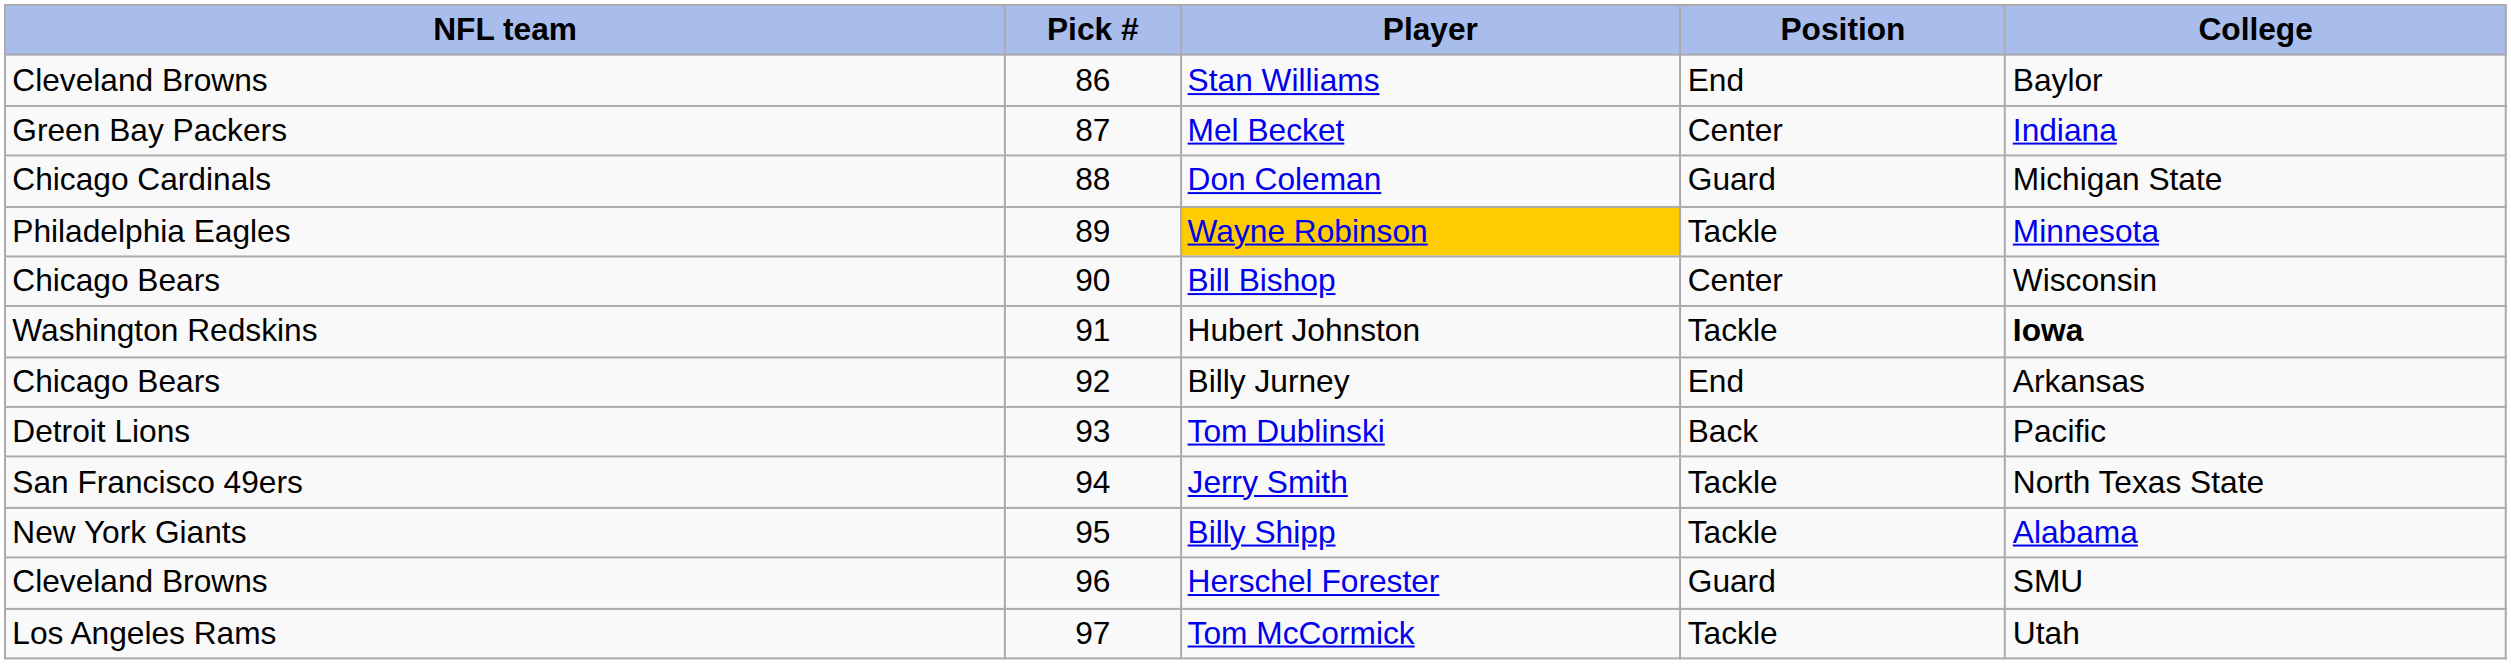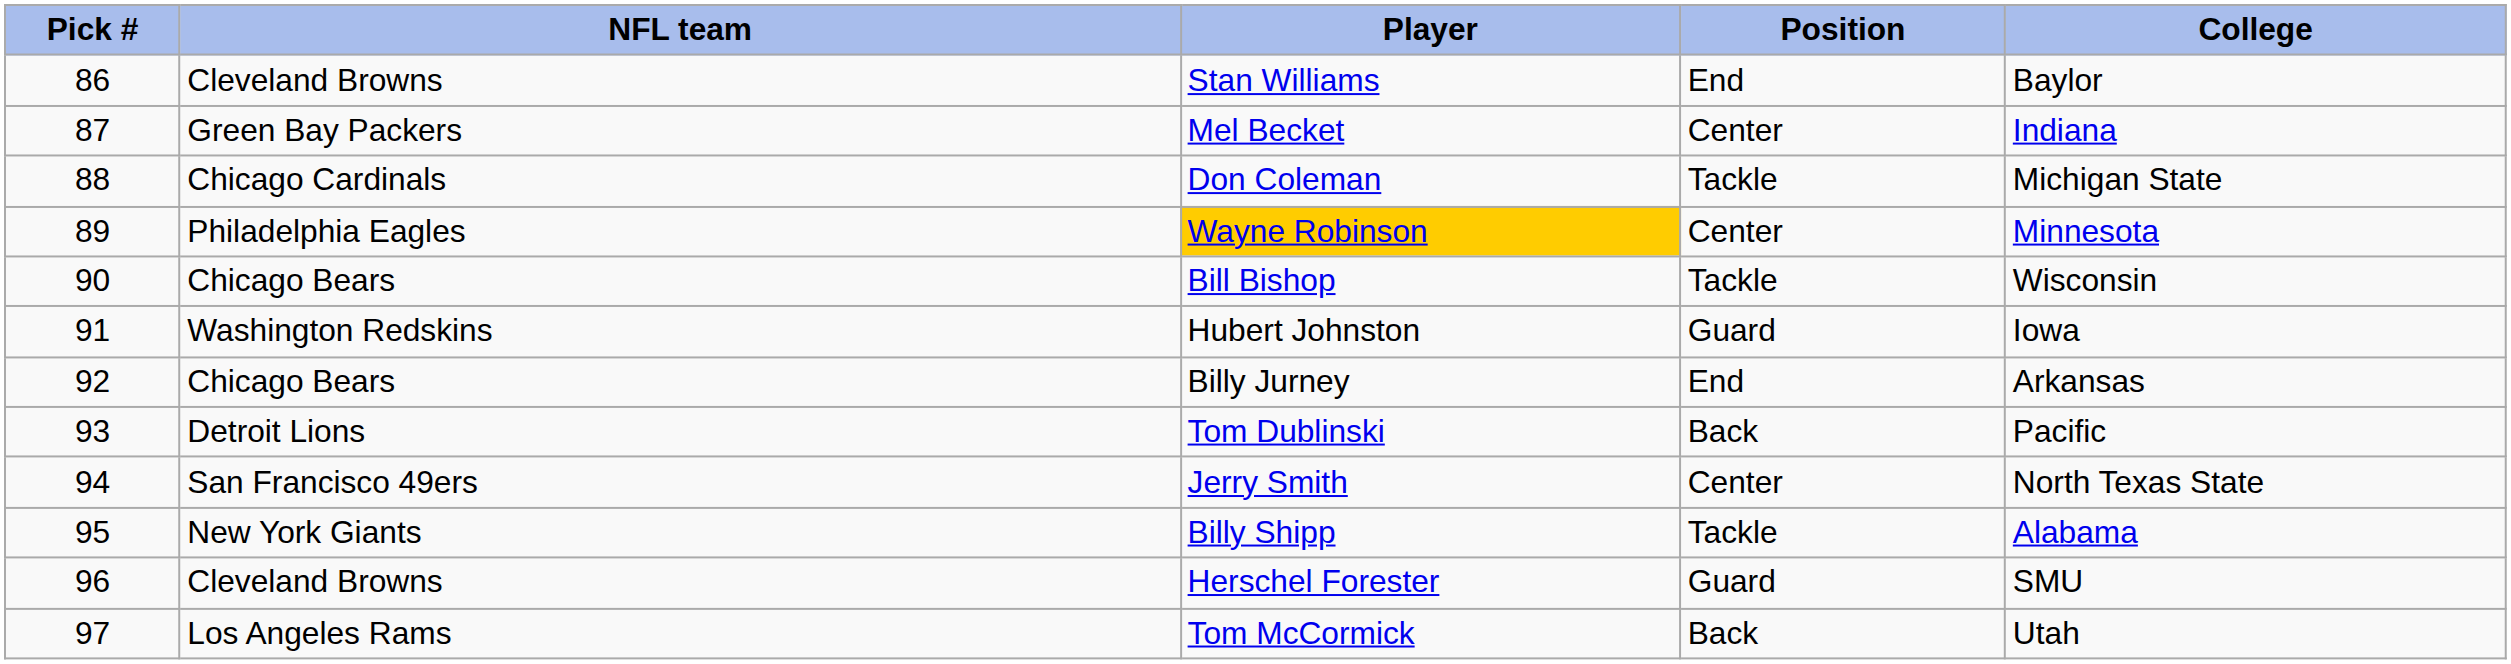columns swapped: Pick # <-> NFL team
Don Coleman | Position: Guard -> Tackle
Wayne Robinson | Position: Tackle -> Center
Bill Bishop | Position: Center -> Tackle
Hubert Johnston | Position: Tackle -> Guard
Hubert Johnston | College: bold -> normal
Jerry Smith | Position: Tackle -> Center
Tom McCormick | Position: Tackle -> Back
